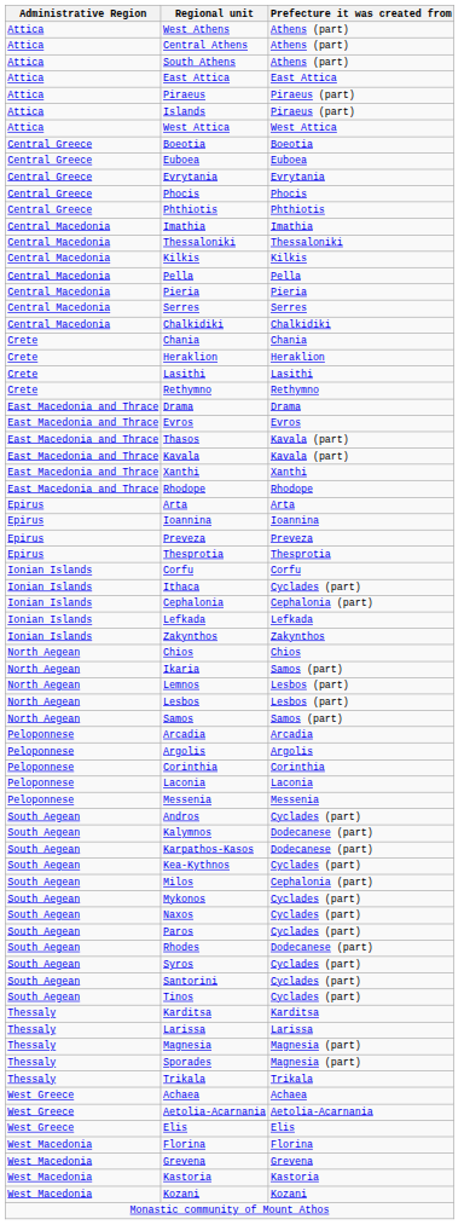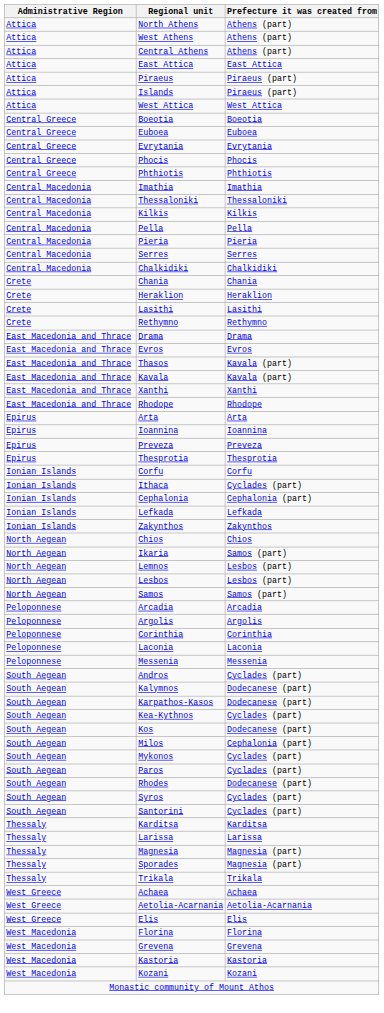+ row: Attica | North Athens | Athens (part)
- row: Attica | South Athens | Athens (part)
+ row: South Aegean | Kos | Dodecanese (part)
- row: South Aegean | Naxos | Cyclades (part)
- row: South Aegean | Tinos | Cyclades (part)
